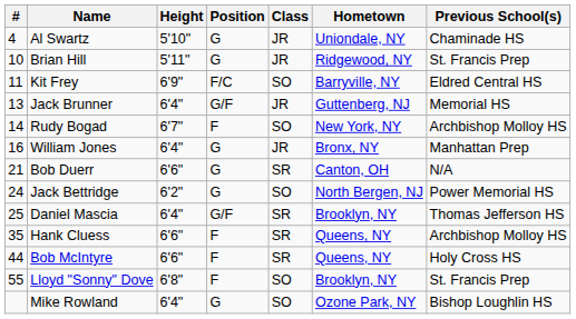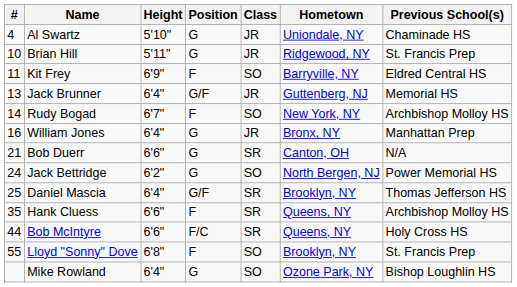Kit Frey | Position: F/C -> F
Bob McIntyre | Position: F -> F/C
